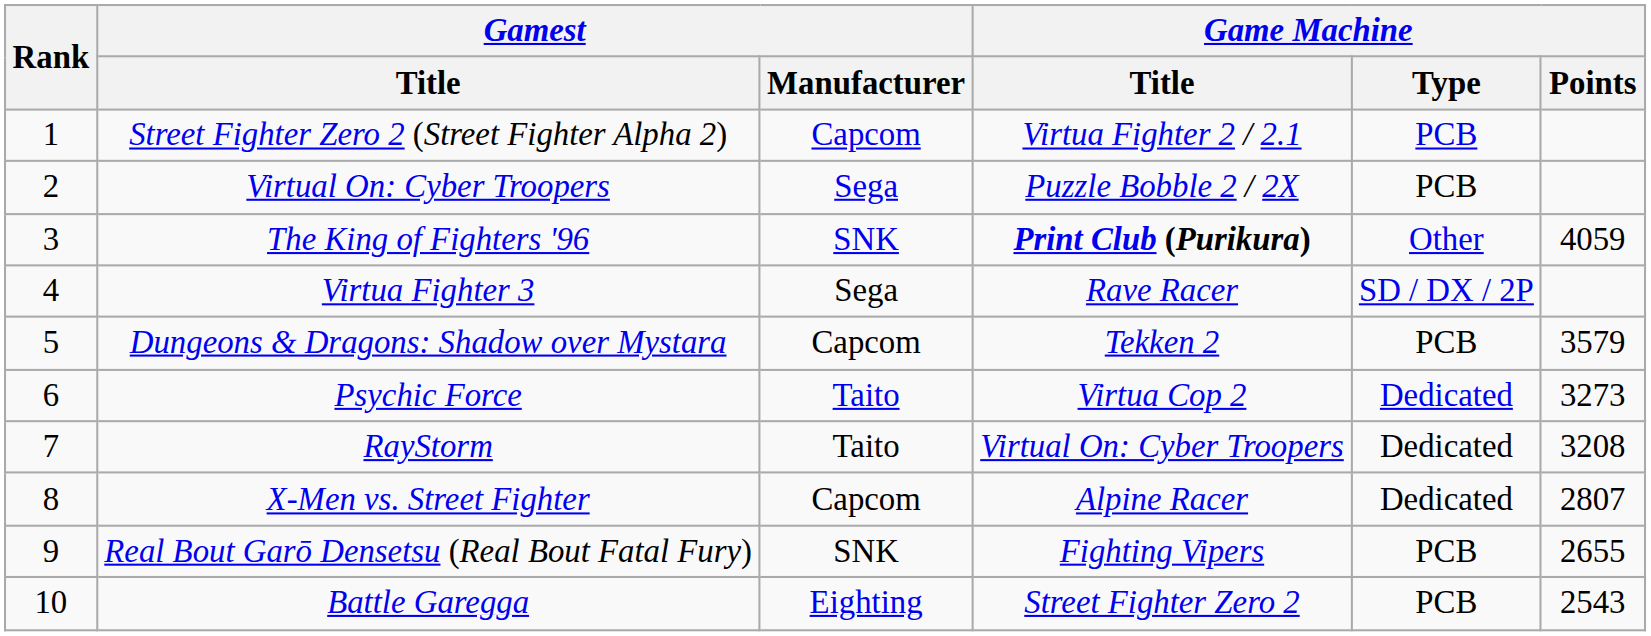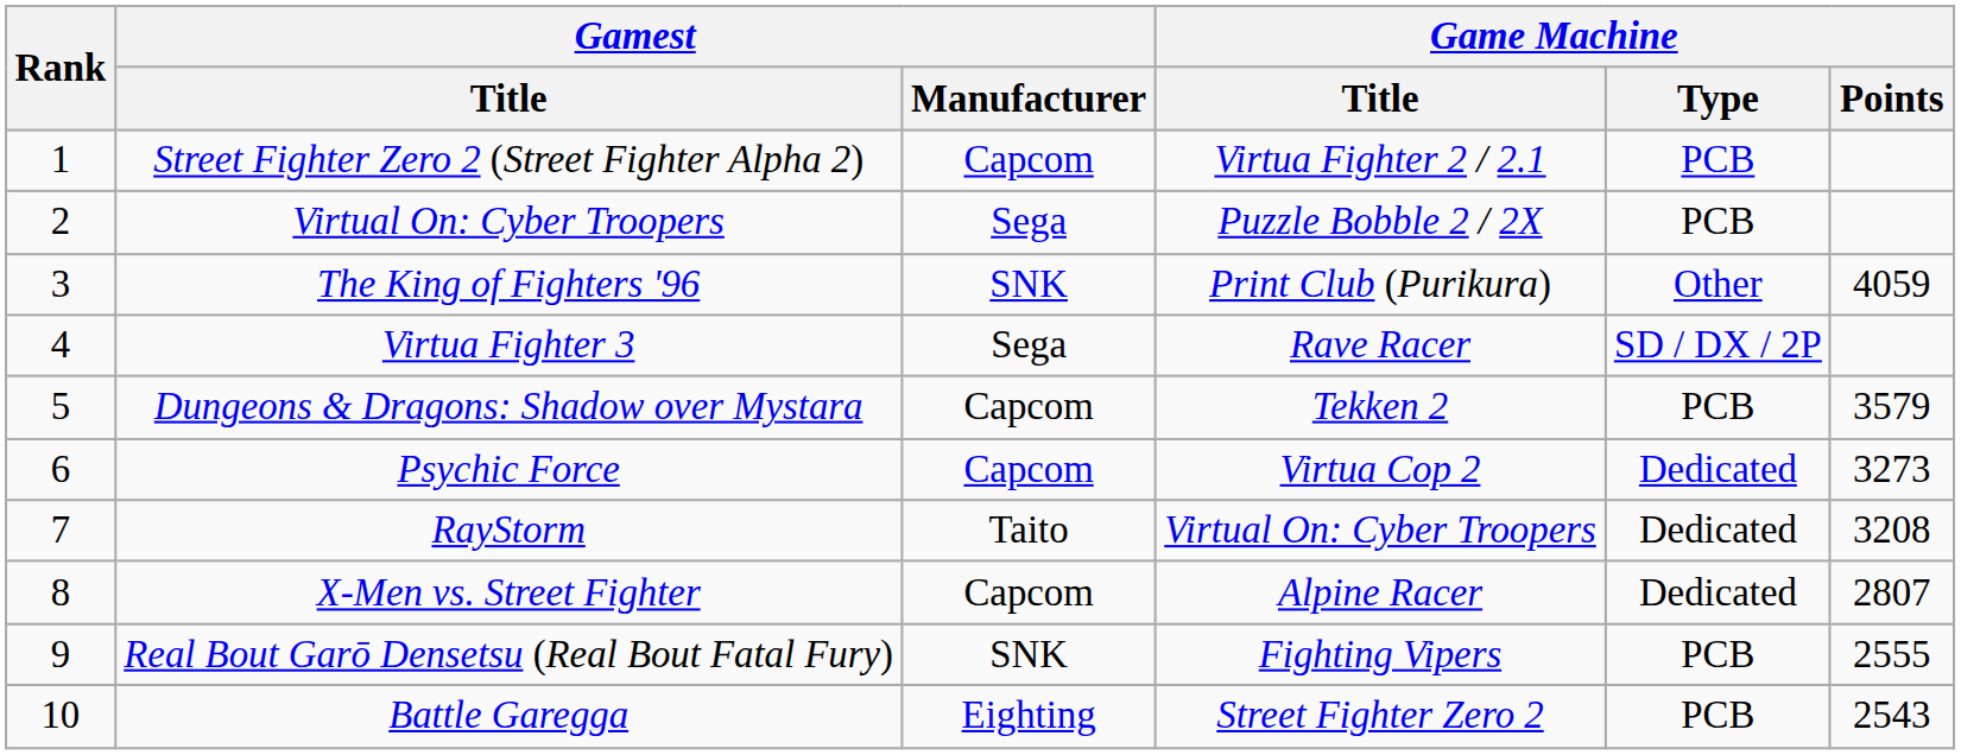The King of Fighters '96 | Game Machine / Title: bold -> normal
Psychic Force | Gamest / Manufacturer: Taito -> Capcom
Real Bout Garō Densetsu (Real Bout Fatal Fury) | Game Machine / Points: 2655 -> 2555
